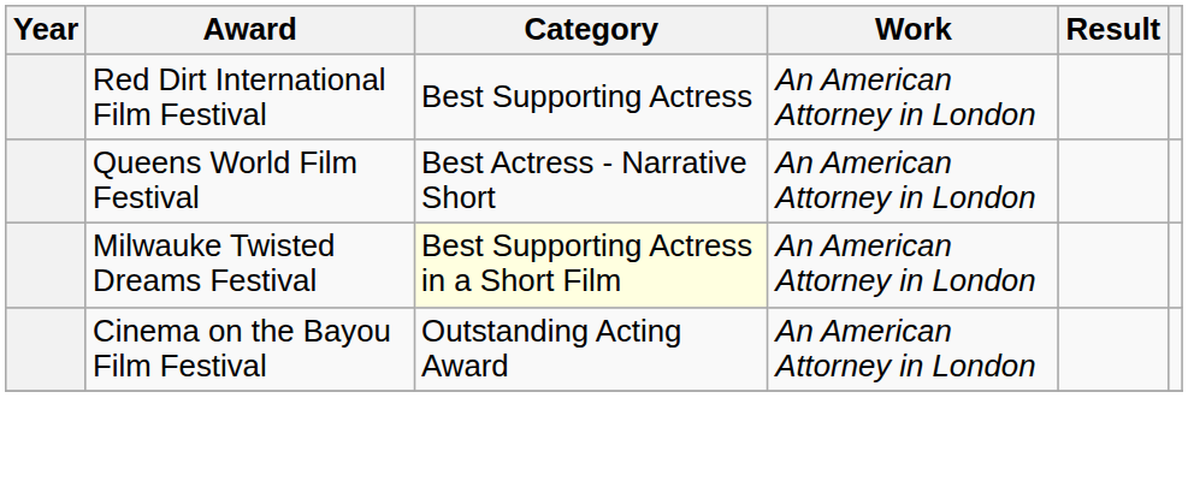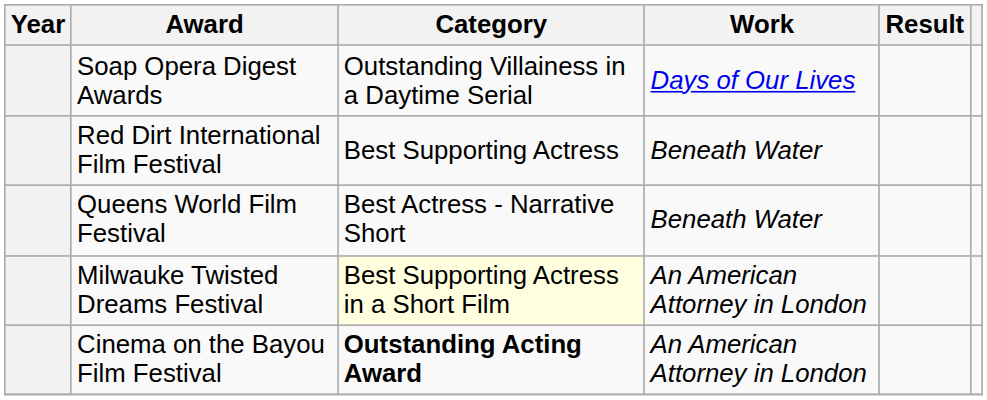+ row: Soap Opera Digest Awards | Outstanding Villainess in a Daytime Serial | Days of Our Lives
Red Dirt International Film Festival | Work: An American Attorney in London -> Beneath Water
Queens World Film Festival | Work: An American Attorney in London -> Beneath Water
Cinema on the Bayou Film Festival | Category: normal -> bold
